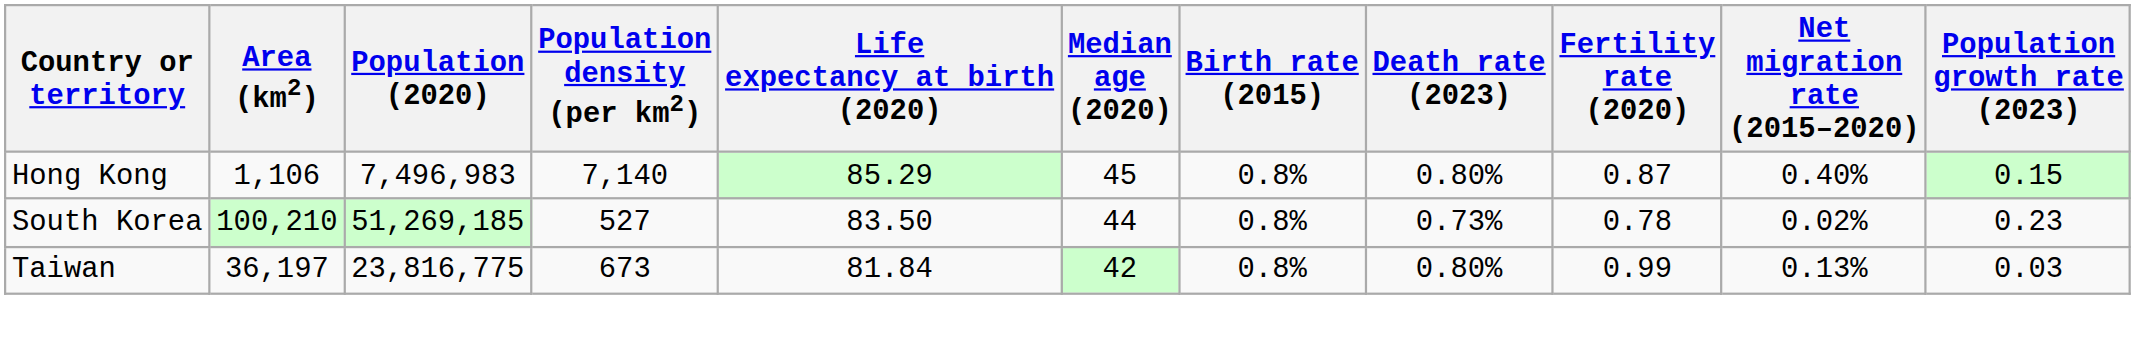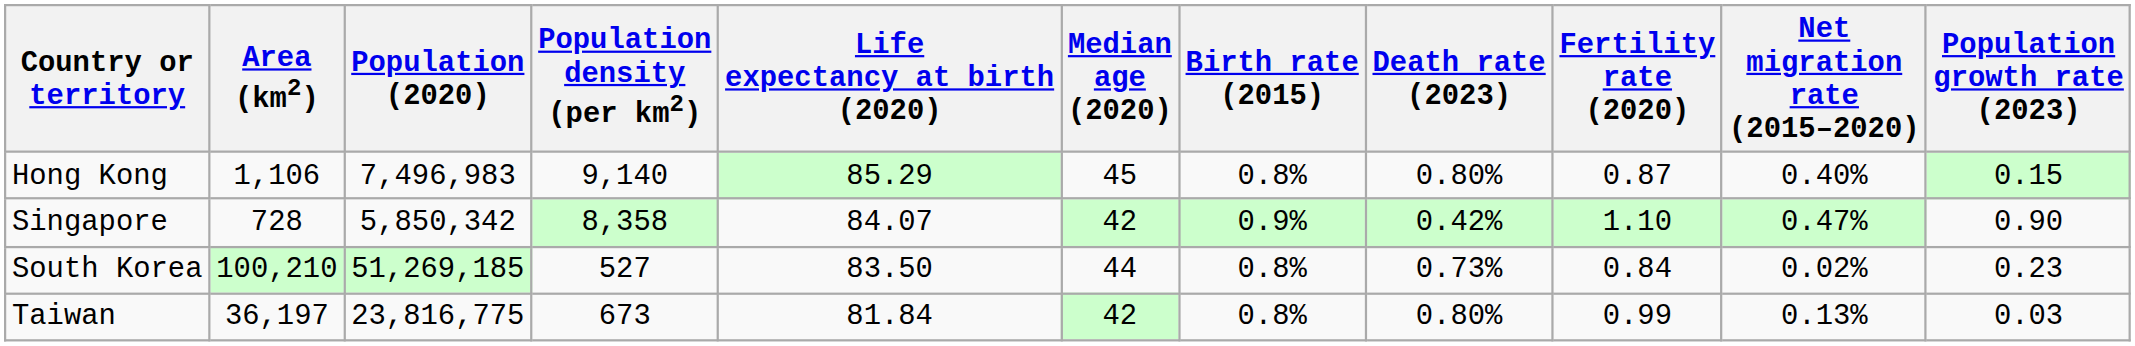Hong Kong | Population density (per km2): 7,140 -> 9,140
+ row: Singapore | 728 | 5,850,342 | 8,358 | 84.07 | 42 | 0.9% | 0.42% | 1.10 | 0.47% | 0.90
South Korea | Fertility rate (2020): 0.78 -> 0.84
